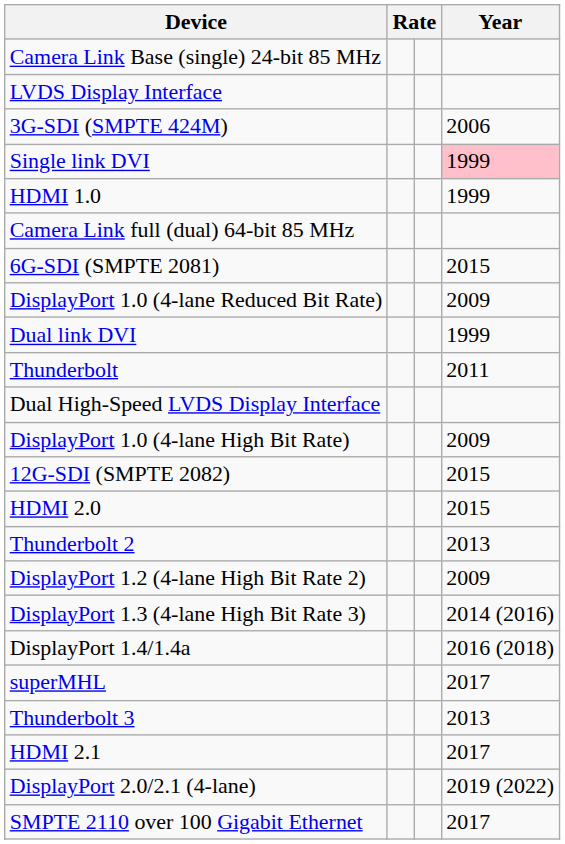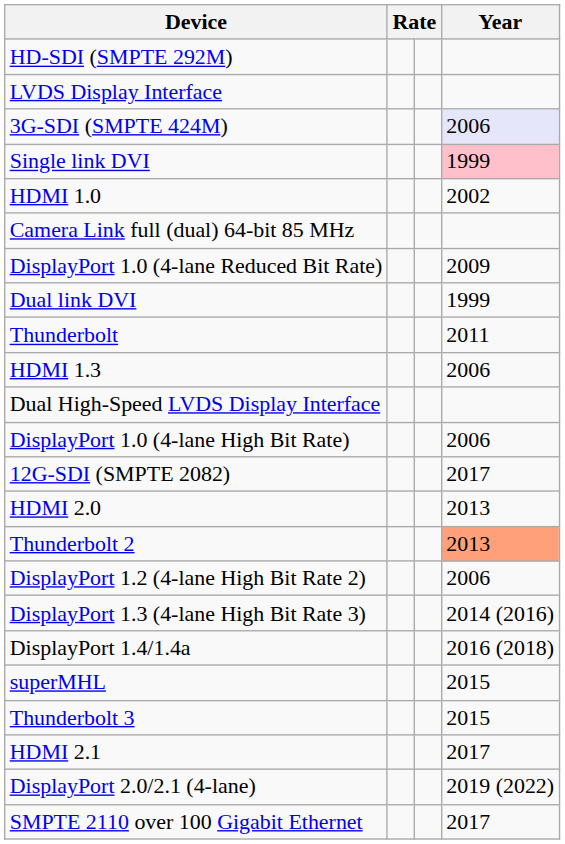+ row: HD-SDI (SMPTE 292M)
- row: Camera Link Base (single) 24-bit 85 MHz
3G-SDI (SMPTE 424M) | Year: no background -> lavender background
HDMI 1.0 | Year: 1999 -> 2002
- row: 6G-SDI (SMPTE 2081) | 2015
+ row: HDMI 1.3 | 2006
DisplayPort 1.0 (4-lane High Bit Rate) | Year: 2009 -> 2006
12G-SDI (SMPTE 2082) | Year: 2015 -> 2017
HDMI 2.0 | Year: 2015 -> 2013
Thunderbolt 2 | Year: no background -> lightsalmon background
DisplayPort 1.2 (4-lane High Bit Rate 2) | Year: 2009 -> 2006
superMHL | Year: 2017 -> 2015
Thunderbolt 3 | Year: 2013 -> 2015
